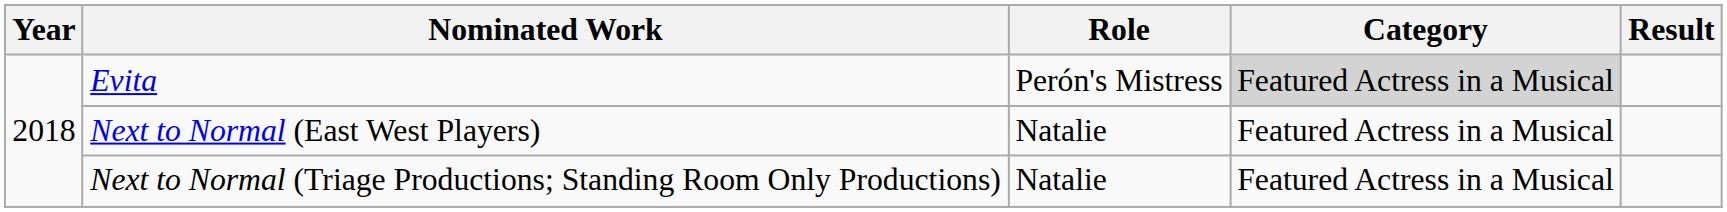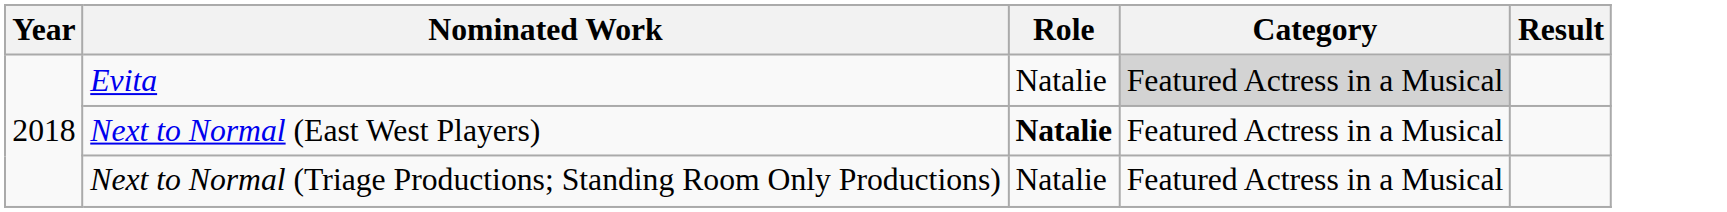Evita | Role: Perón's Mistress -> Natalie
Next to Normal (East West Players) | Role: normal -> bold
